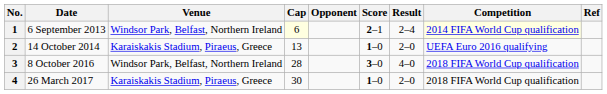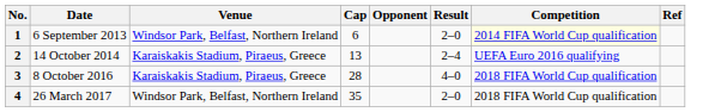- column: Score | 2–1 | 1–0 | 3–0 | 1–0
1 | Cap: lightyellow background -> no background
1 | Result: 2–4 -> 2–0
2 | Result: 2–0 -> 2–4
3 | Venue: Windsor Park, Belfast, Northern Ireland -> Karaiskakis Stadium, Piraeus, Greece
4 | Venue: Karaiskakis Stadium, Piraeus, Greece -> Windsor Park, Belfast, Northern Ireland
4 | Cap: 30 -> 35
